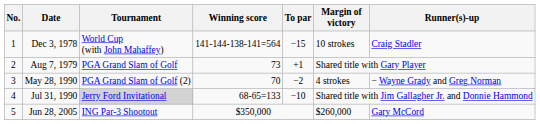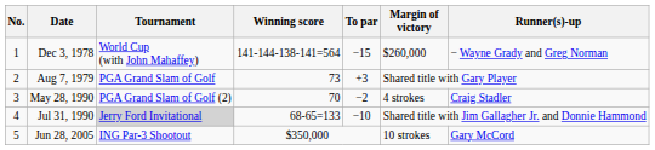Dec 3, 1978 | Margin of victory: 10 strokes -> $260,000
Dec 3, 1978 | Runner(s)-up: Craig Stadler -> − Wayne Grady and Greg Norman
Aug 7, 1979 | To par: +1 -> +3
May 28, 1990 | Runner(s)-up: − Wayne Grady and Greg Norman -> Craig Stadler
Jun 28, 2005 | Margin of victory: $260,000 -> 10 strokes
